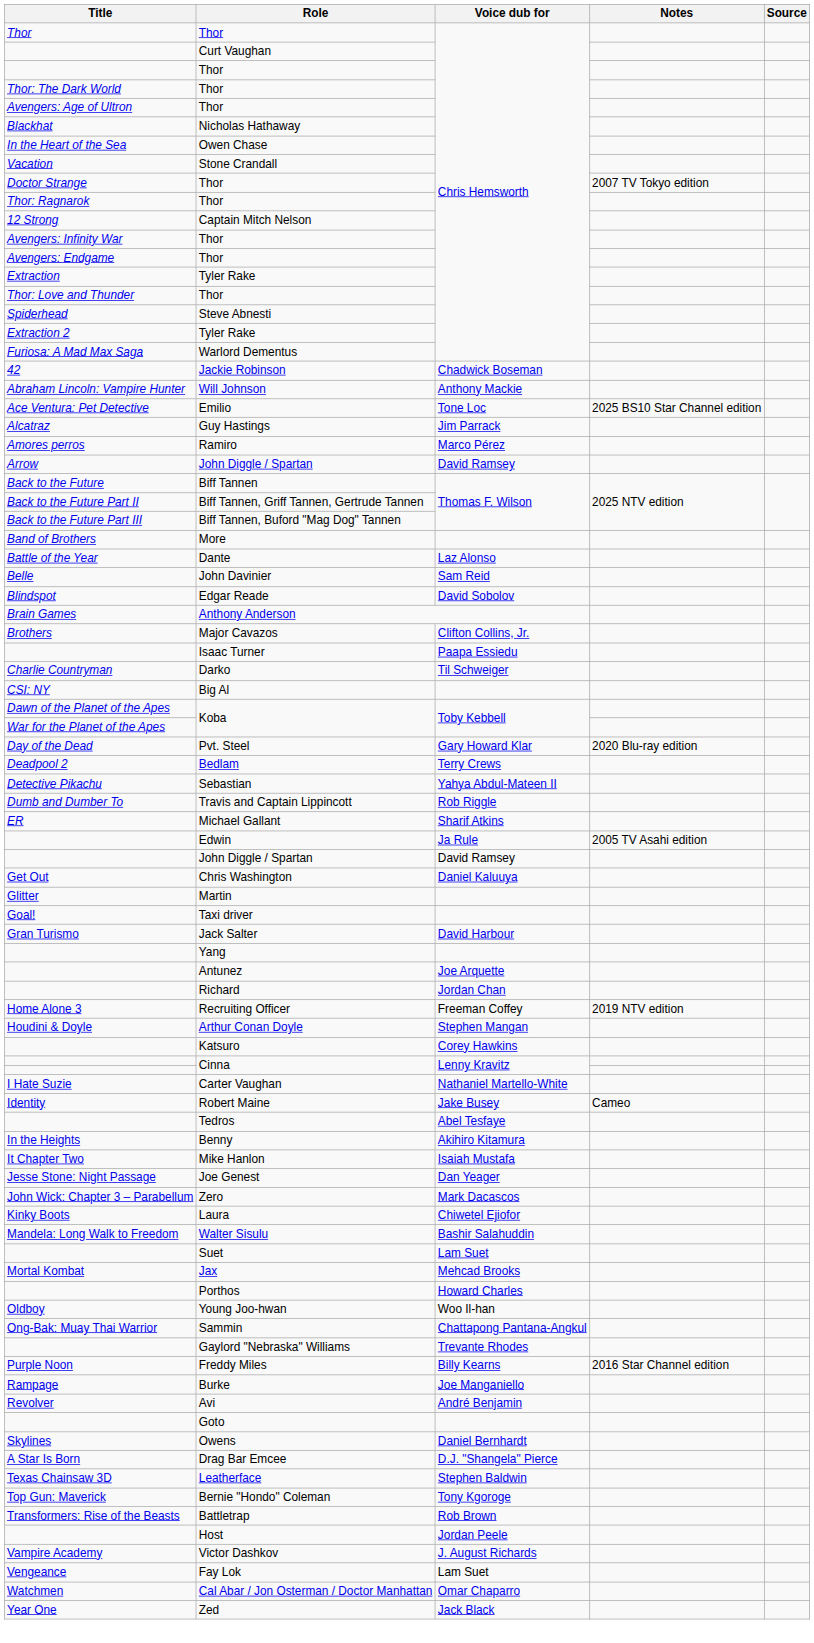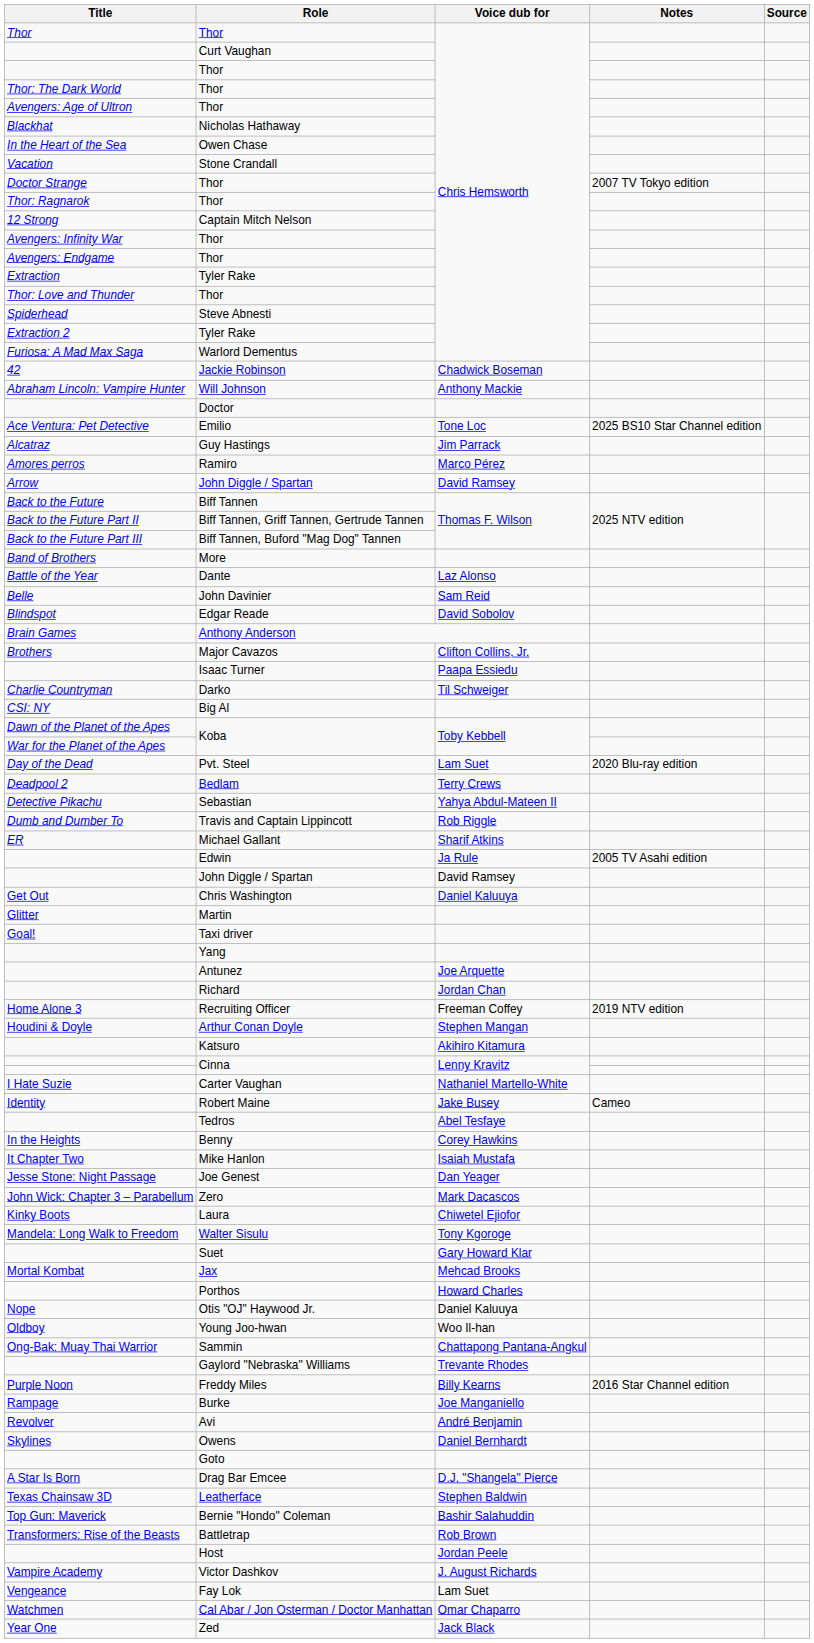+ row: Doctor
Pvt. Steel | Voice dub for: Gary Howard Klar -> Lam Suet
- row: Gran Turismo | Jack Salter | David Harbour
Katsuro | Voice dub for: Corey Hawkins -> Akihiro Kitamura
Benny | Voice dub for: Akihiro Kitamura -> Corey Hawkins
Walter Sisulu | Voice dub for: Bashir Salahuddin -> Tony Kgoroge
Suet | Voice dub for: Lam Suet -> Gary Howard Klar
+ row: Nope | Otis "OJ" Haywood Jr. | Daniel Kaluuya
rows swapped: Owens <-> Goto
Bernie "Hondo" Coleman | Voice dub for: Tony Kgoroge -> Bashir Salahuddin
